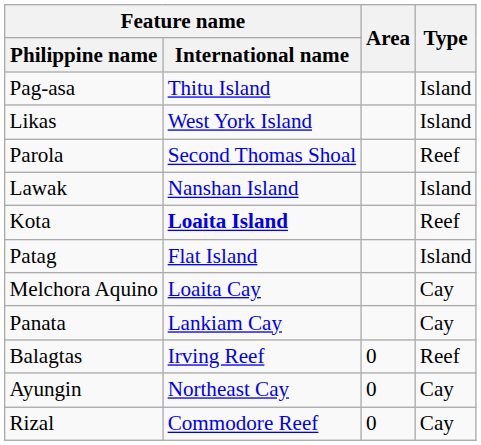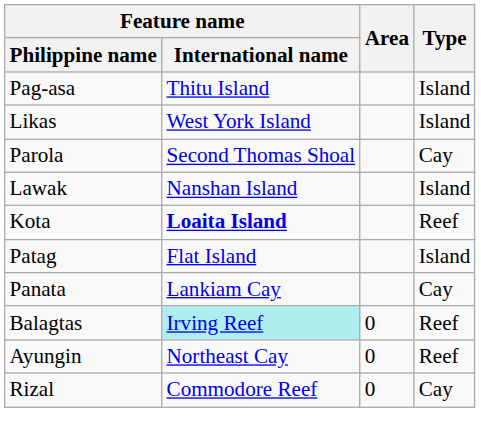Parola | Type: Reef -> Cay
- row: Melchora Aquino | Loaita Cay | Cay
Balagtas | Feature name / International name: no background -> paleturquoise background
Ayungin | Type: Cay -> Reef
